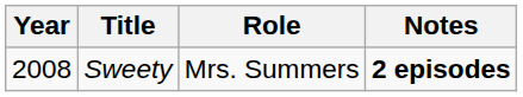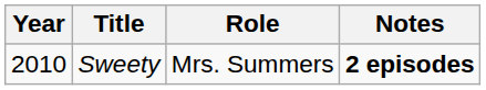Sweety | Year: 2008 -> 2010
